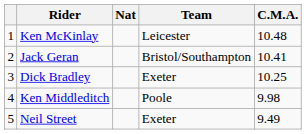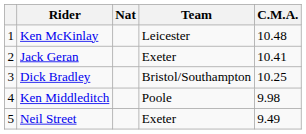Jack Geran | Team: Bristol/Southampton -> Exeter
Dick Bradley | Team: Exeter -> Bristol/Southampton
